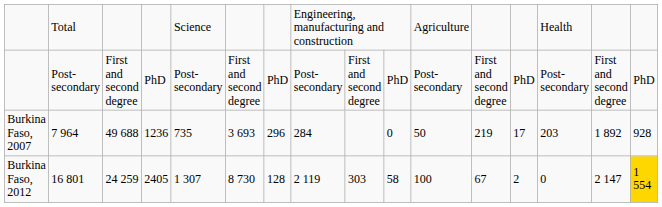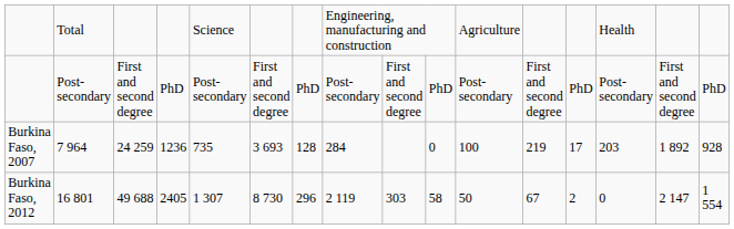Burkina Faso, 2007 | column 3: 49 688 -> 24 259
Burkina Faso, 2007 | column 7: 296 -> 128
Burkina Faso, 2007 | column 11: 50 -> 100
Burkina Faso, 2012 | column 3: 24 259 -> 49 688
Burkina Faso, 2012 | column 7: 128 -> 296
Burkina Faso, 2012 | column 11: 100 -> 50
Burkina Faso, 2012 | column 16: gold background -> no background
